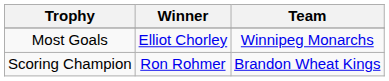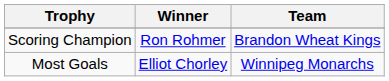rows swapped: Scoring Champion <-> Most Goals
